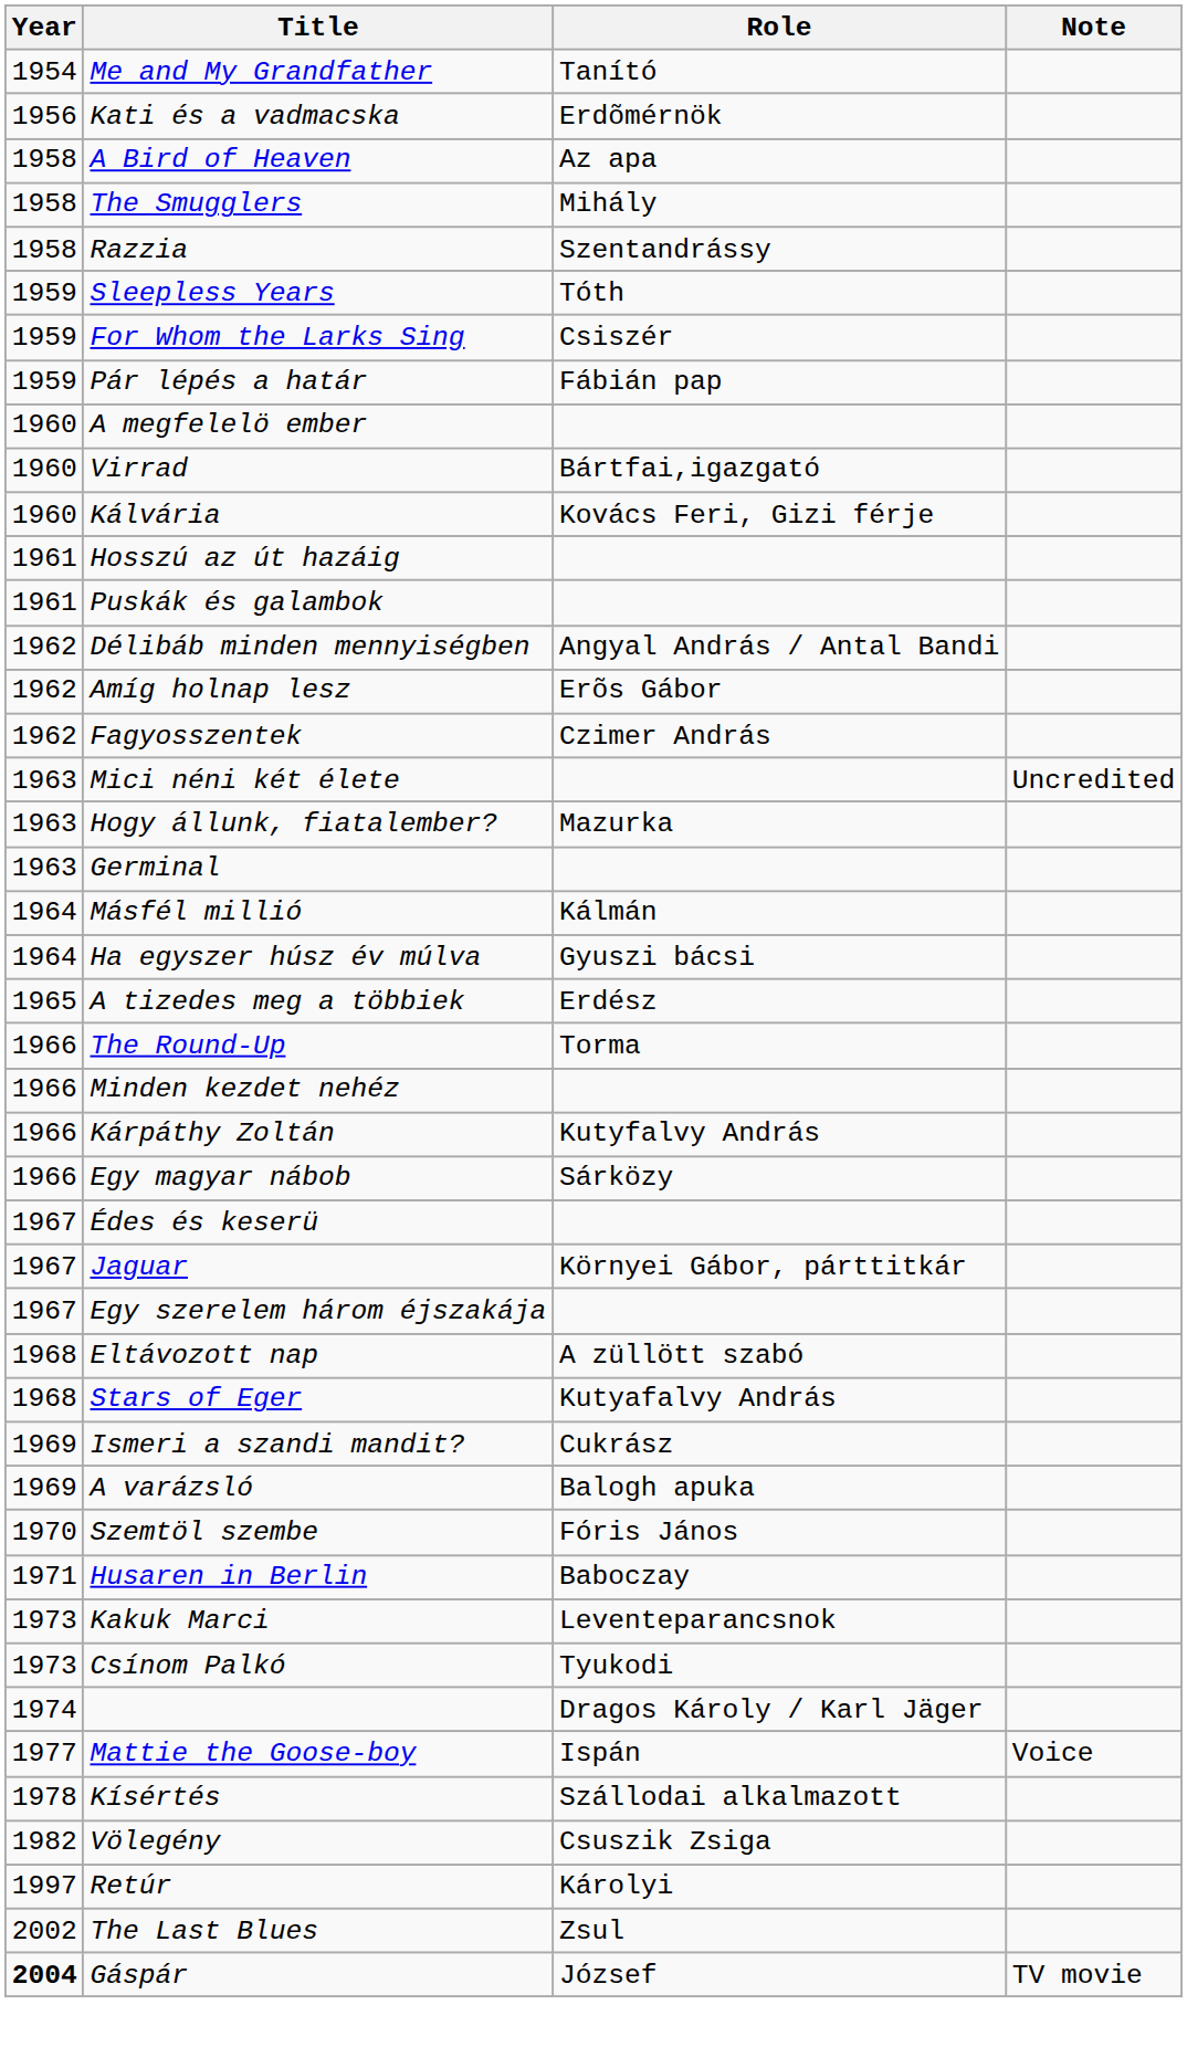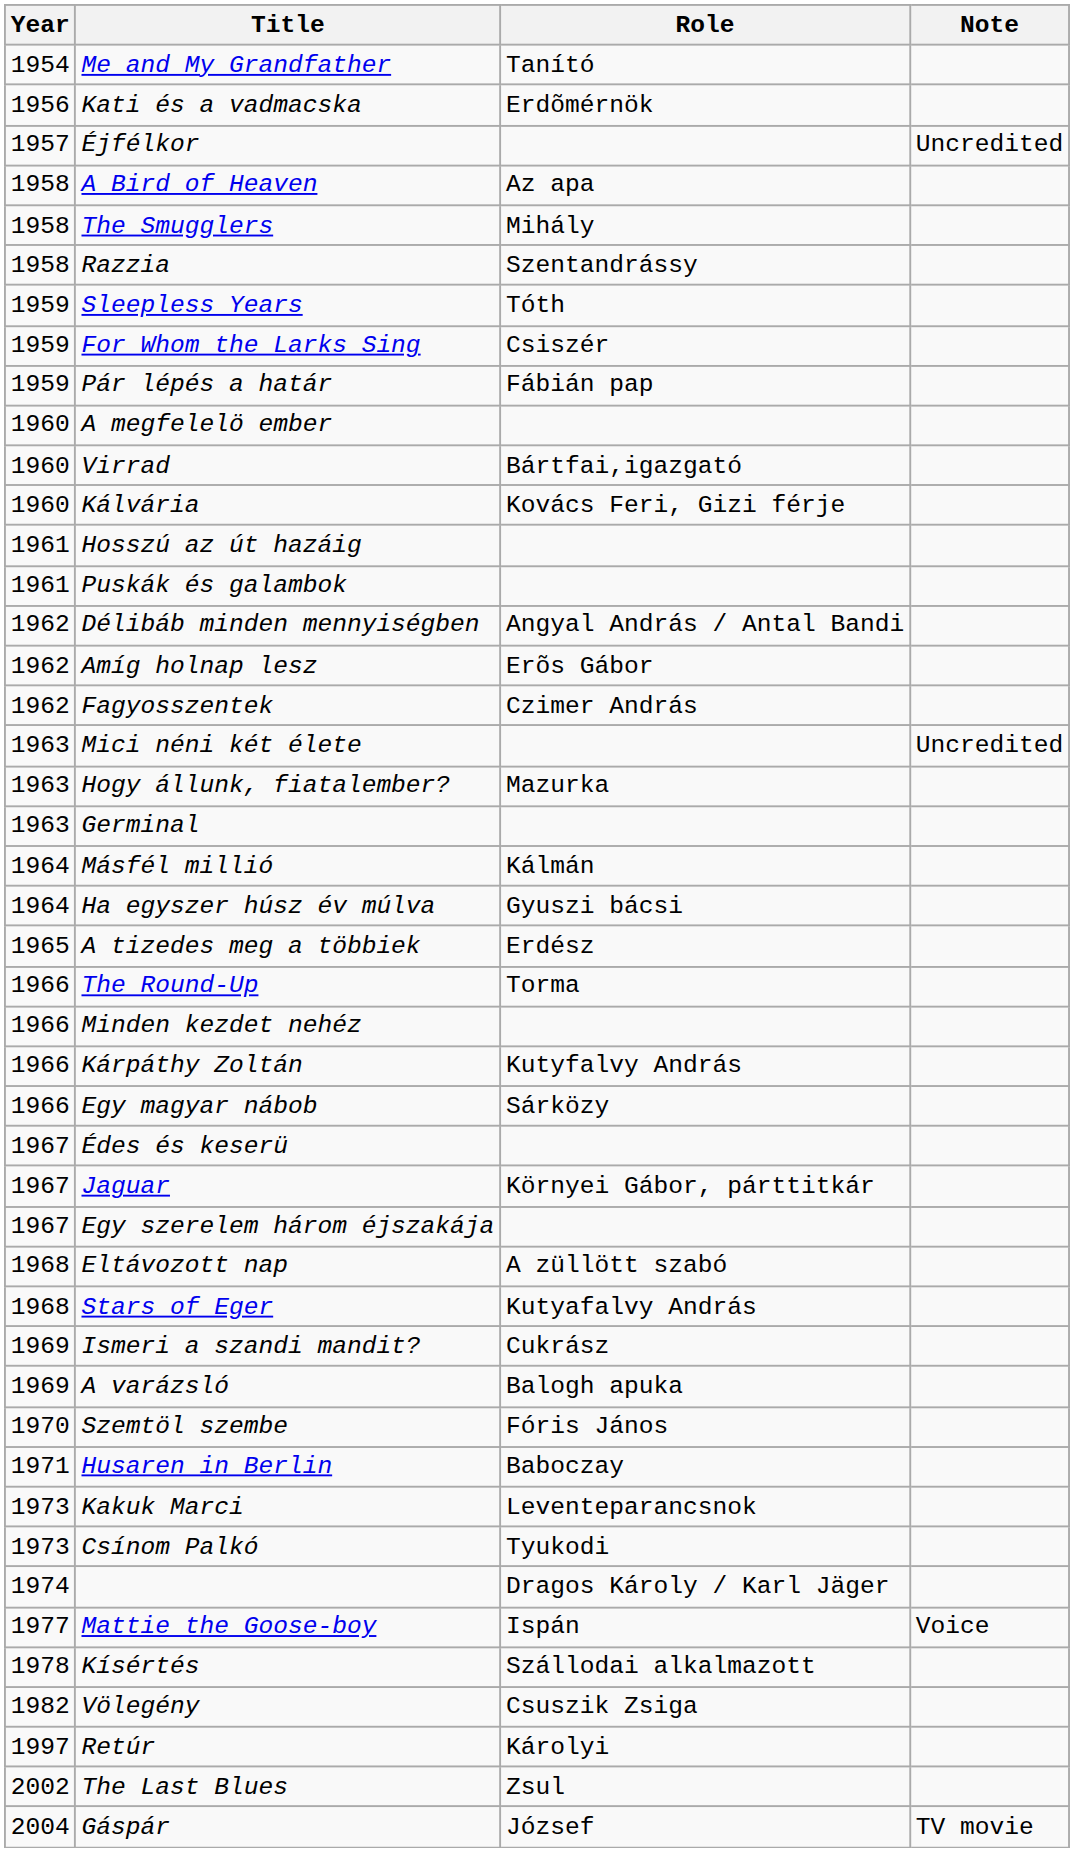+ row: 1957 | Éjfélkor | Uncredited
Gáspár | Year: bold -> normal
